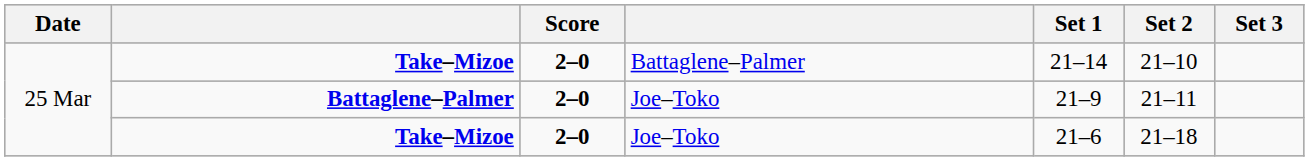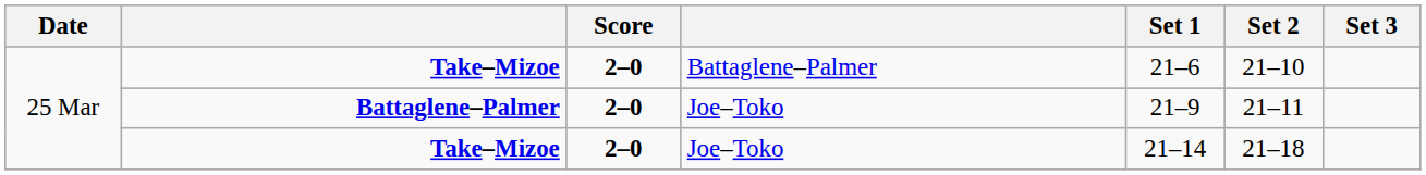Take–Mizoe / Battaglene–Palmer | Set 1: 21–14 -> 21–6
Take–Mizoe / Joe–Toko | Set 1: 21–6 -> 21–14
